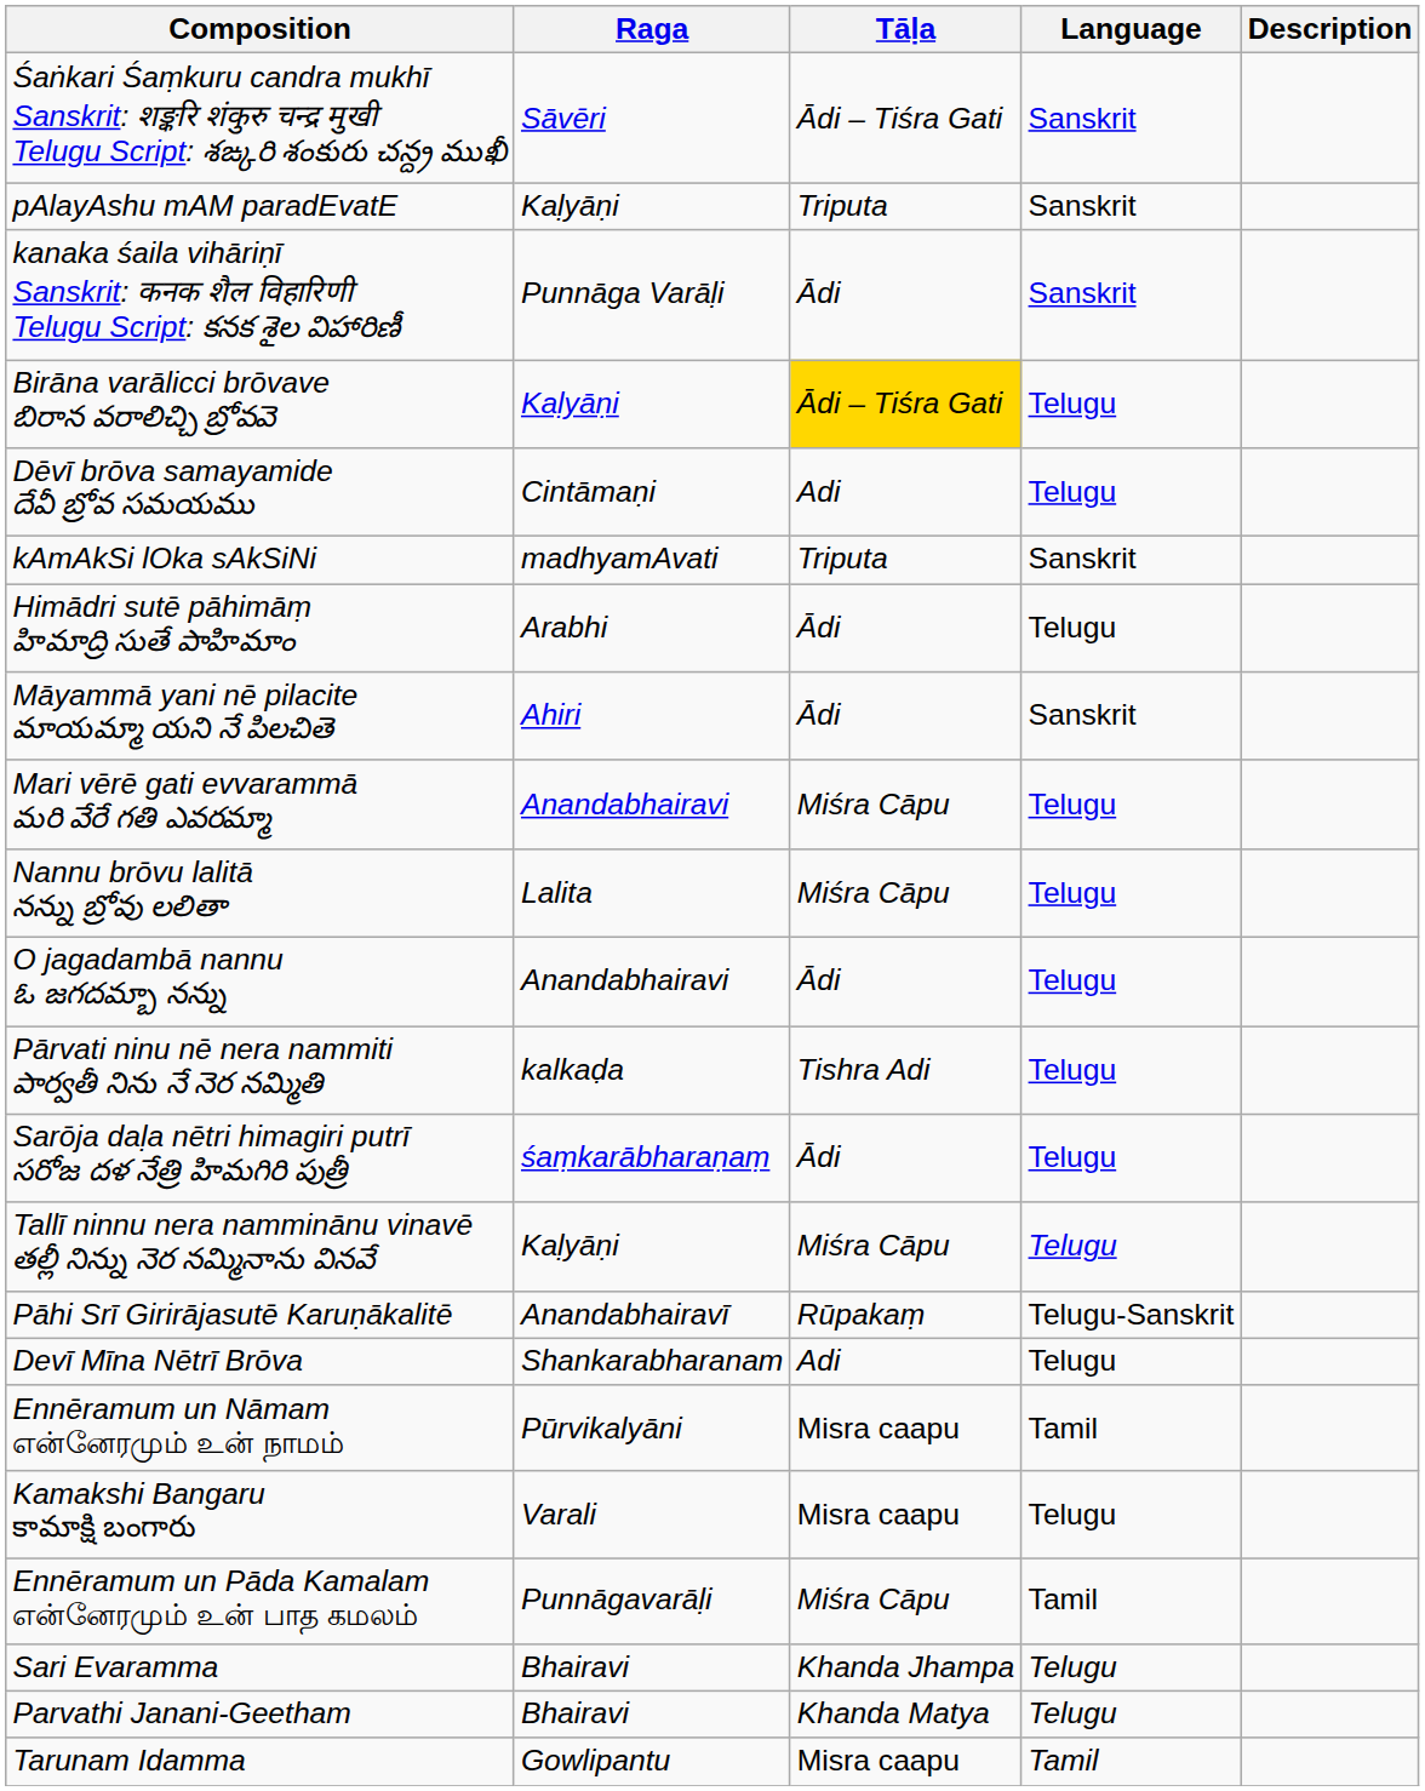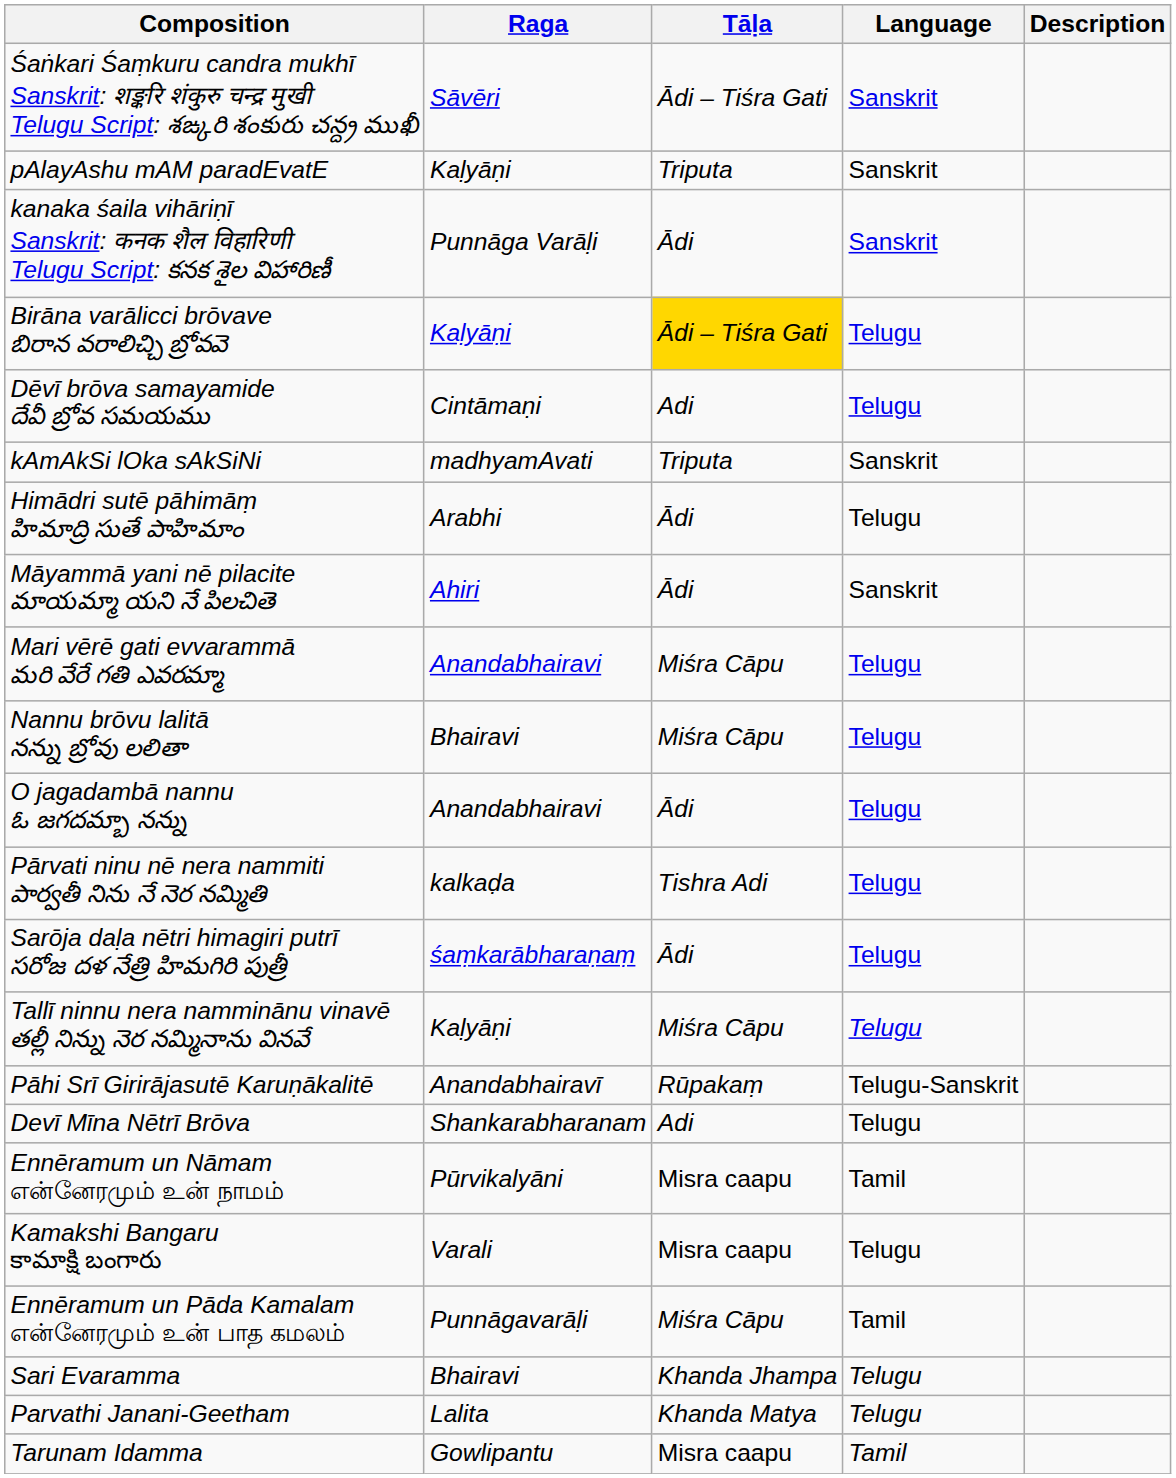Nannu brōvu lalitā నన్ను బ్రోవు లలితా | Raga: Lalita -> Bhairavi
Parvathi Janani-Geetham | Raga: Bhairavi -> Lalita
